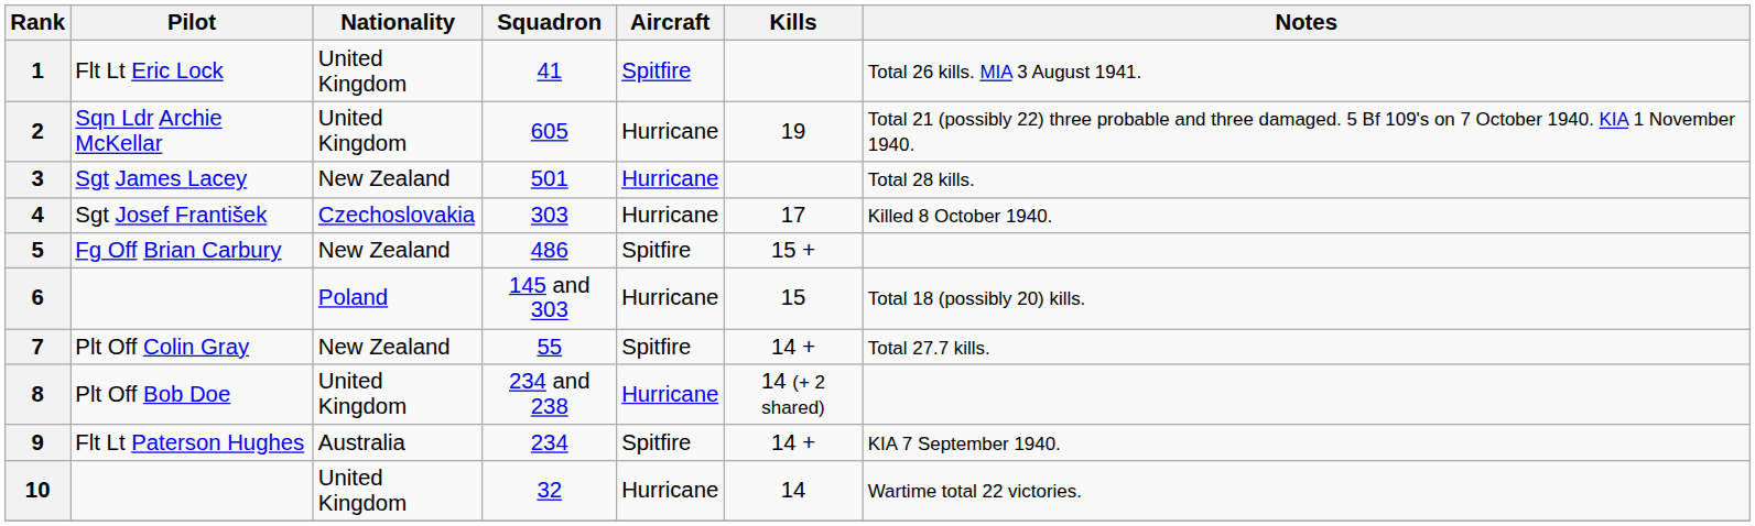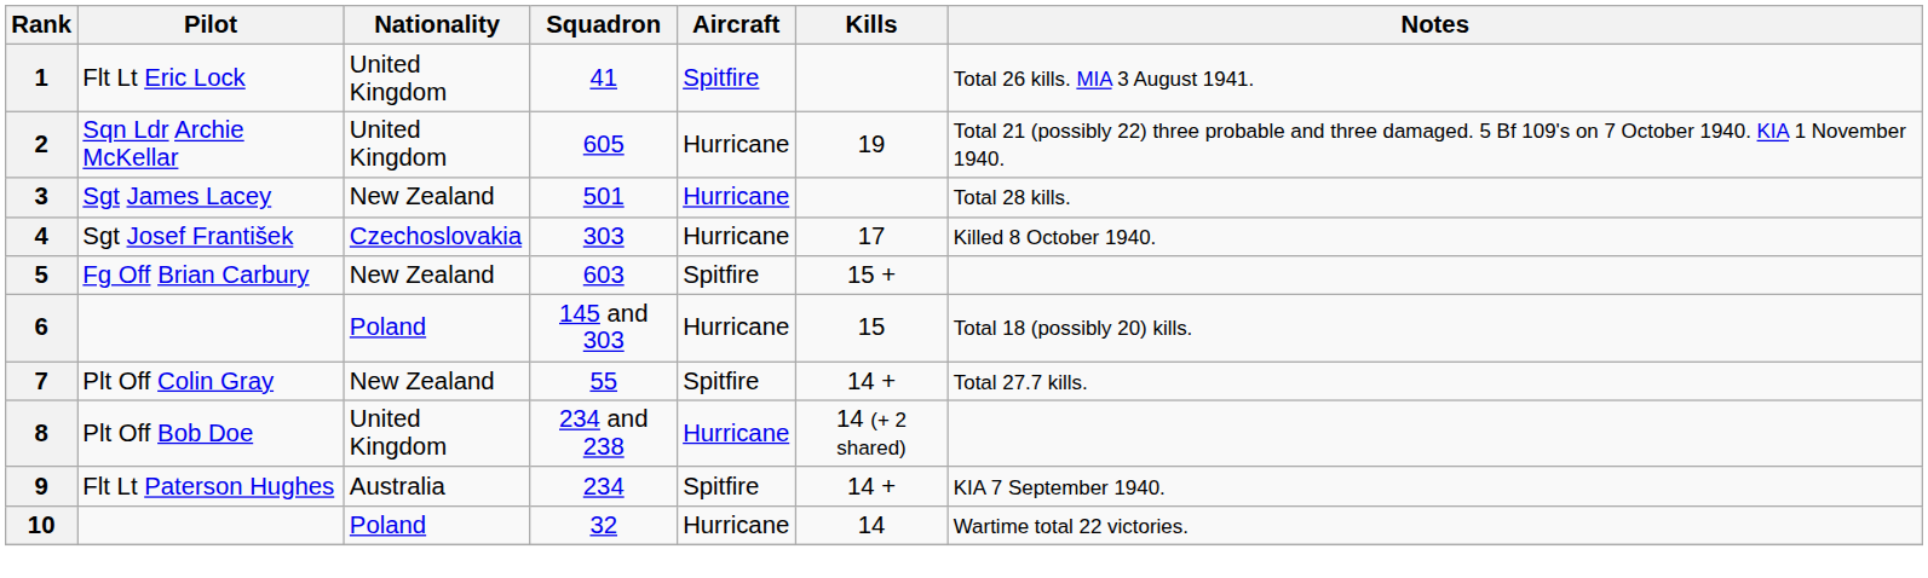5 | Squadron: 486 -> 603
10 | Nationality: United Kingdom -> Poland
